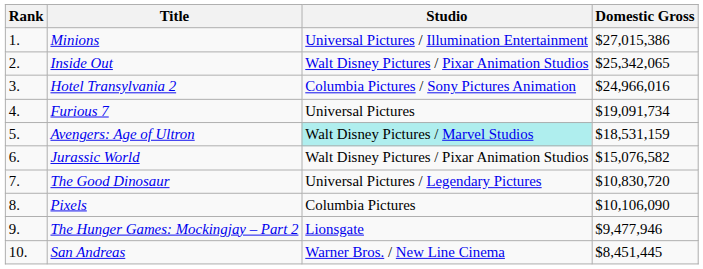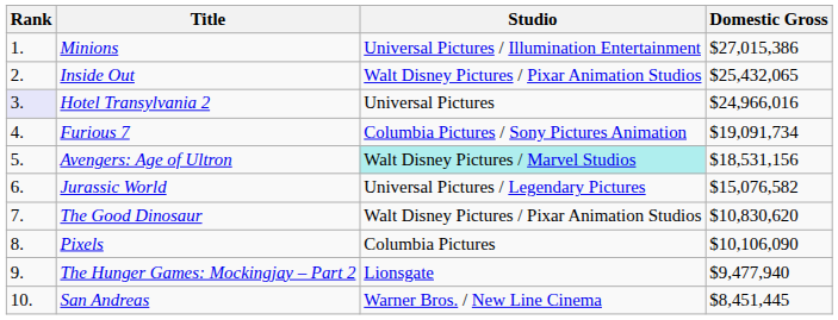Inside Out | Domestic Gross: $25,342,065 -> $25,432,065
Hotel Transylvania 2 | Rank: no background -> lavender background
Hotel Transylvania 2 | Studio: Columbia Pictures / Sony Pictures Animation -> Universal Pictures
Furious 7 | Studio: Universal Pictures -> Columbia Pictures / Sony Pictures Animation
Avengers: Age of Ultron | Domestic Gross: $18,531,159 -> $18,531,156
Jurassic World | Studio: Walt Disney Pictures / Pixar Animation Studios -> Universal Pictures / Legendary Pictures
The Good Dinosaur | Studio: Universal Pictures / Legendary Pictures -> Walt Disney Pictures / Pixar Animation Studios
The Good Dinosaur | Domestic Gross: $10,830,720 -> $10,830,620
The Hunger Games: Mockingjay – Part 2 | Domestic Gross: $9,477,946 -> $9,477,940
